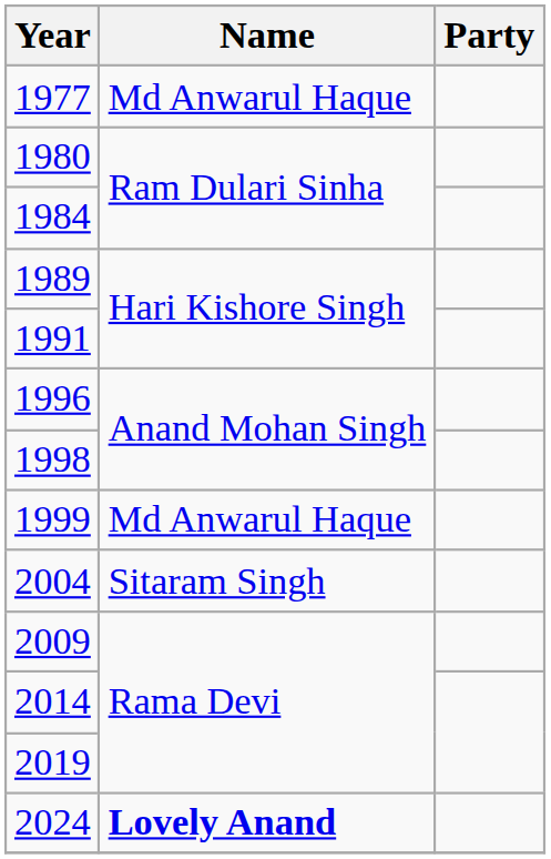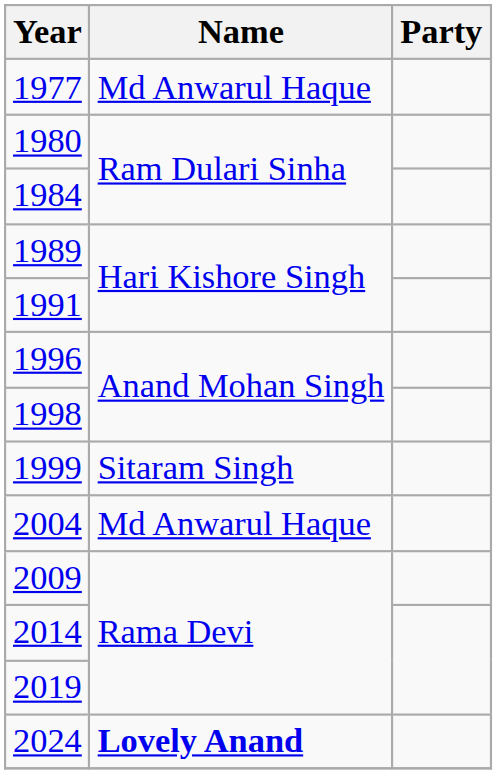1999 | Name: Md Anwarul Haque -> Sitaram Singh
2004 | Name: Sitaram Singh -> Md Anwarul Haque
